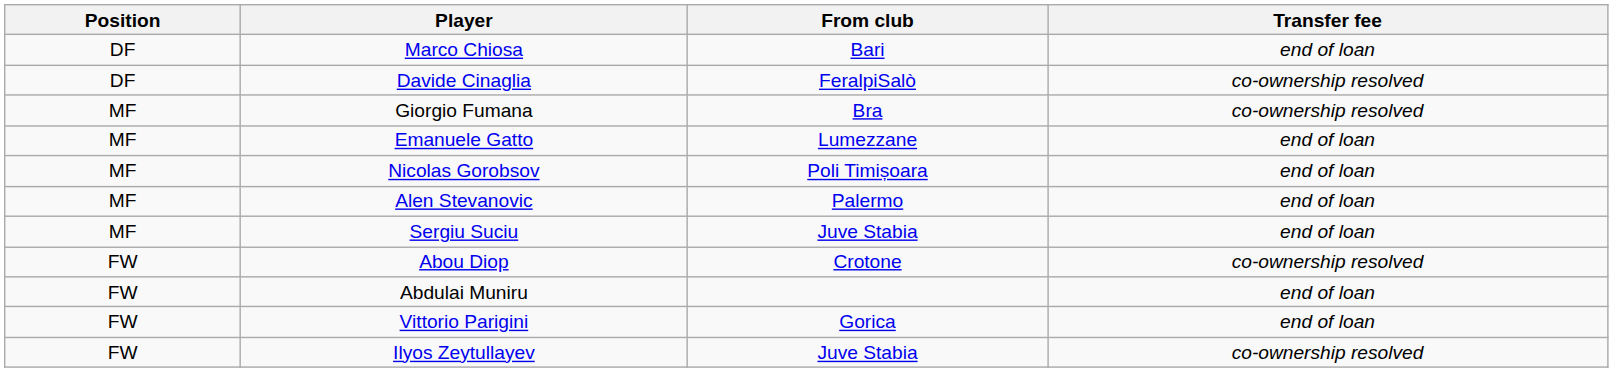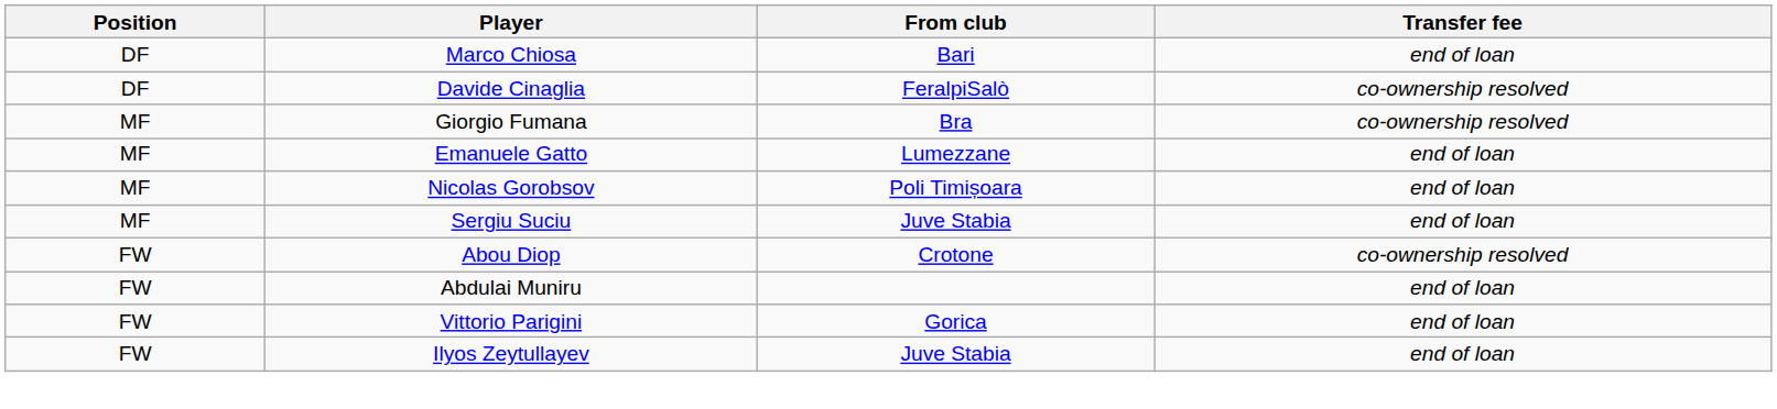- row: MF | Alen Stevanovic | Palermo | end of loan
Ilyos Zeytullayev | Transfer fee: co-ownership resolved -> end of loan
